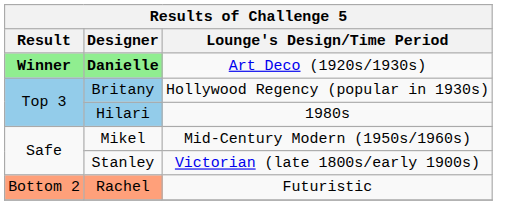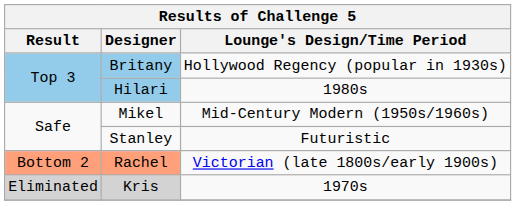- row: Winner | Danielle | Art Deco (1920s/1930s)
Stanley | Lounge's Design/Time Period: Victorian (late 1800s/early 1900s) -> Futuristic
Rachel | Lounge's Design/Time Period: Futuristic -> Victorian (late 1800s/early 1900s)
+ row: Eliminated | Kris | 1970s
